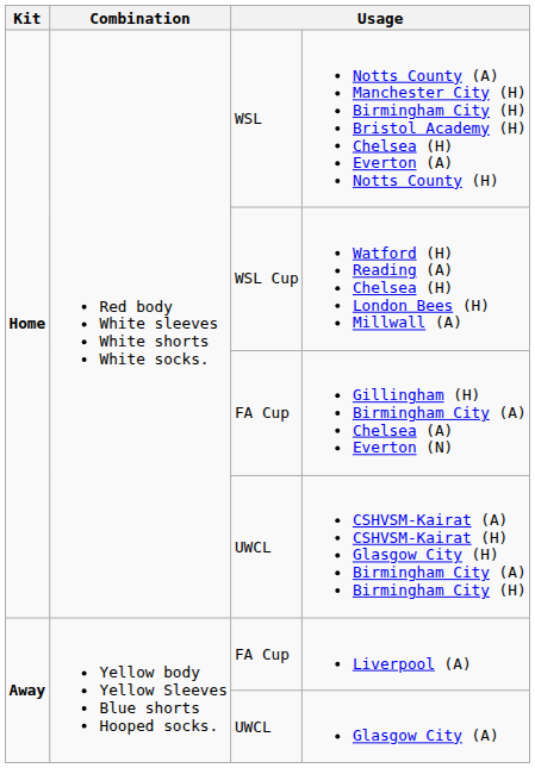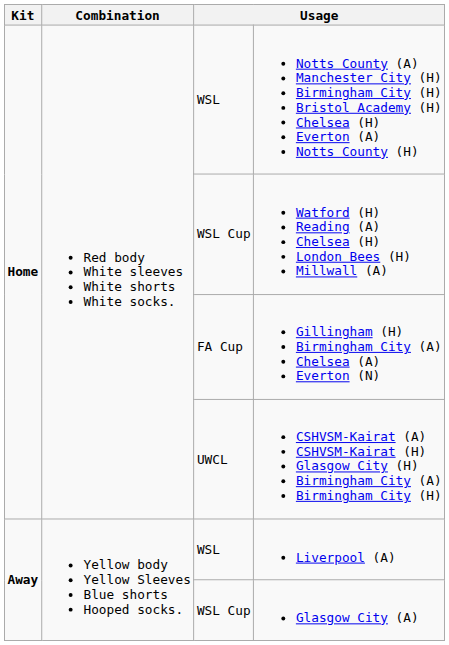Liverpool (A) | column 3: FA Cup -> WSL
Glasgow City (A) | column 3: UWCL -> WSL Cup
